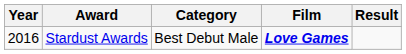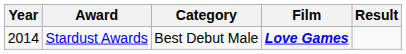Stardust Awards | Year: 2016 -> 2014
